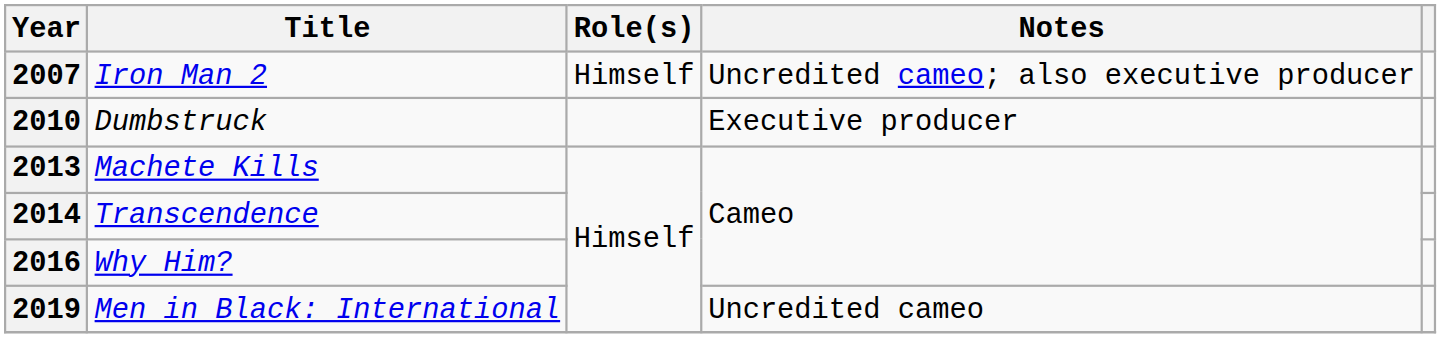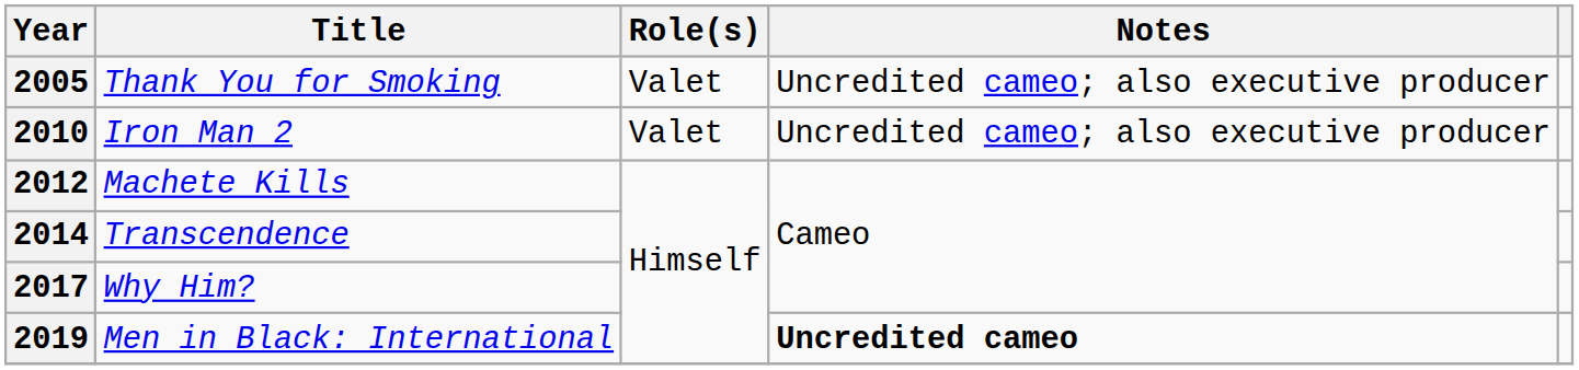+ row: 2005 | Thank You for Smoking | Valet | Uncredited cameo; also executive producer
Iron Man 2 | Year: 2007 -> 2010
Iron Man 2 | Role(s): Himself -> Valet
- row: 2010 | Dumbstruck | Executive producer
Machete Kills | Year: 2013 -> 2012
Why Him? | Year: 2016 -> 2017
Men in Black: International | Notes: normal -> bold
